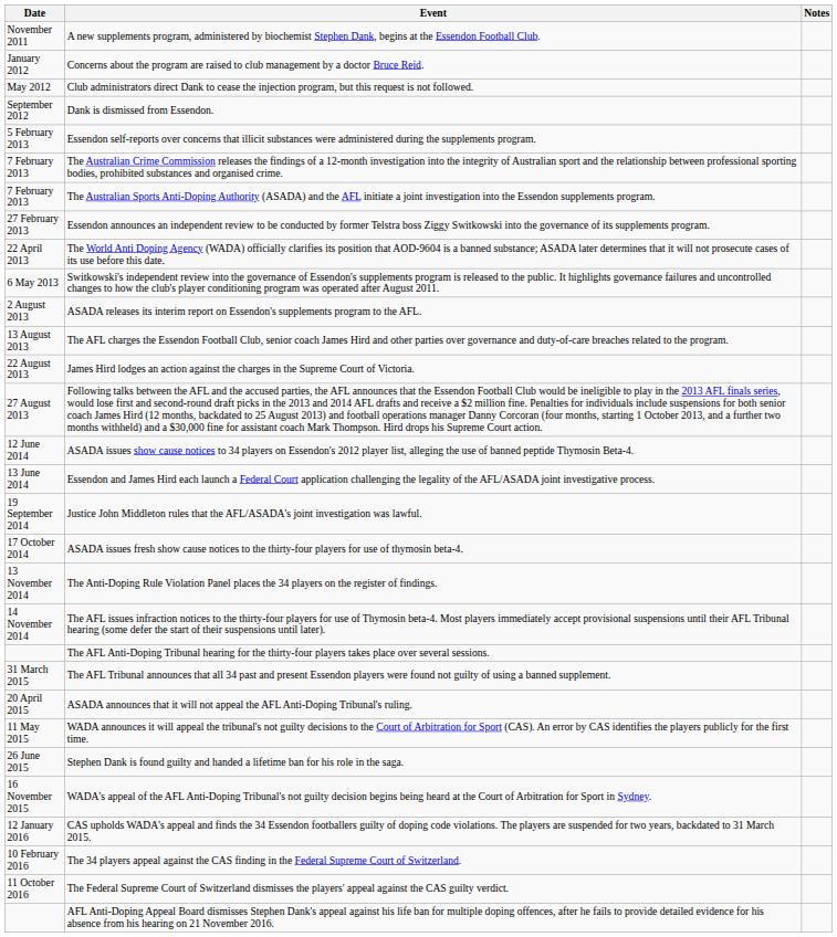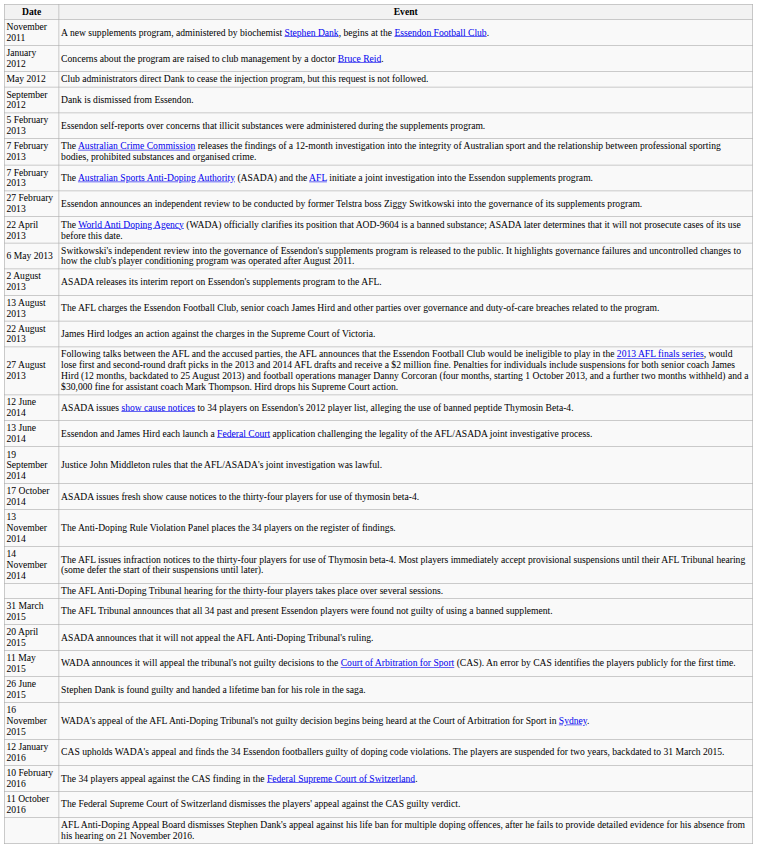- column: Notes
